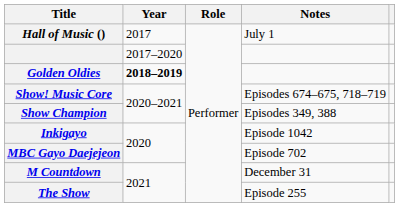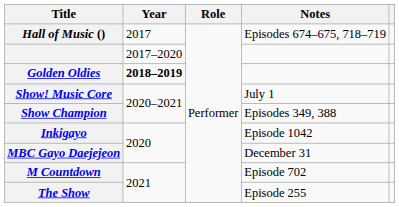Hall of Music () | Notes: July 1 -> Episodes 674–675, 718–719
Show! Music Core | Notes: Episodes 674–675, 718–719 -> July 1
MBC Gayo Daejejeon | Notes: Episode 702 -> December 31
M Countdown | Notes: December 31 -> Episode 702
